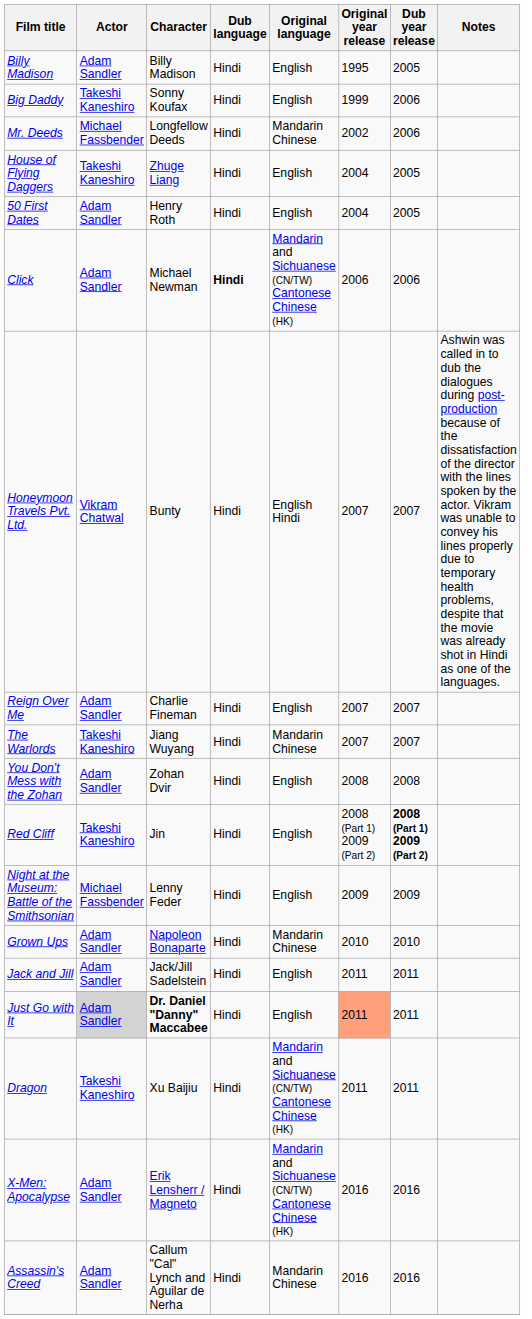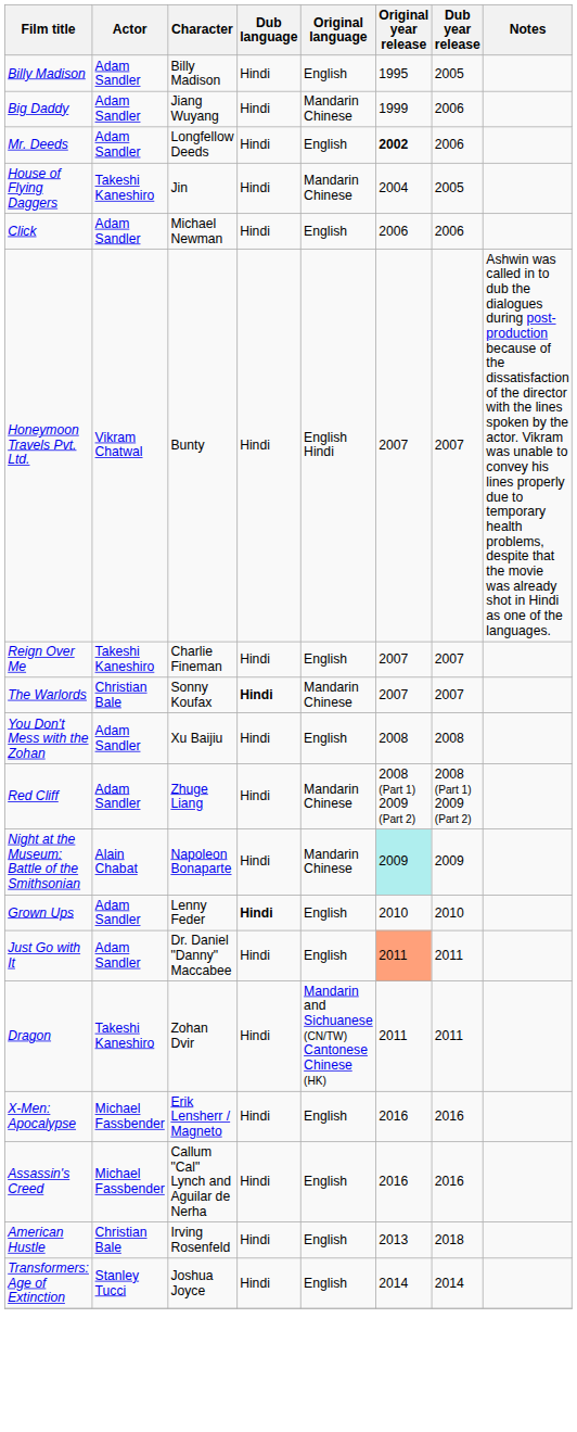Big Daddy | Actor: Takeshi Kaneshiro -> Adam Sandler
Big Daddy | Character: Sonny Koufax -> Jiang Wuyang
Big Daddy | Original language: English -> Mandarin Chinese
Mr. Deeds | Actor: Michael Fassbender -> Adam Sandler
Mr. Deeds | Original language: Mandarin Chinese -> English
Mr. Deeds | Original year release: normal -> bold
House of Flying Daggers | Character: Zhuge Liang -> Jin
House of Flying Daggers | Original language: English -> Mandarin Chinese
- row: 50 First Dates | Adam Sandler | Henry Roth | Hindi | English | 2004 | 2005
Click | Dub language: bold -> normal
Click | Original language: Mandarin and Sichuanese (CN/TW) Cantonese Chinese (HK) -> English
Reign Over Me | Actor: Adam Sandler -> Takeshi Kaneshiro
The Warlords | Actor: Takeshi Kaneshiro -> Christian Bale
The Warlords | Character: Jiang Wuyang -> Sonny Koufax
The Warlords | Dub language: normal -> bold
You Don't Mess with the Zohan | Character: Zohan Dvir -> Xu Baijiu
Red Cliff | Actor: Takeshi Kaneshiro -> Adam Sandler
Red Cliff | Character: Jin -> Zhuge Liang
Red Cliff | Original language: English -> Mandarin Chinese
Red Cliff | Dub year release: bold -> normal
Night at the Museum: Battle of the Smithsonian | Actor: Michael Fassbender -> Alain Chabat
Night at the Museum: Battle of the Smithsonian | Character: Lenny Feder -> Napoleon Bonaparte
Night at the Museum: Battle of the Smithsonian | Original language: English -> Mandarin Chinese
Night at the Museum: Battle of the Smithsonian | Original year release: no background -> paleturquoise background
Grown Ups | Character: Napoleon Bonaparte -> Lenny Feder
Grown Ups | Dub language: normal -> bold
Grown Ups | Original language: Mandarin Chinese -> English
- row: Jack and Jill | Adam Sandler | Jack/Jill Sadelstein | Hindi | English | 2011 | 2011
Just Go with It | Actor: lightgrey background -> no background
Just Go with It | Character: bold -> normal
Dragon | Character: Xu Baijiu -> Zohan Dvir
X-Men: Apocalypse | Actor: Adam Sandler -> Michael Fassbender
X-Men: Apocalypse | Original language: Mandarin and Sichuanese (CN/TW) Cantonese Chinese (HK) -> English
Assassin's Creed | Actor: Adam Sandler -> Michael Fassbender
Assassin's Creed | Original language: Mandarin Chinese -> English
+ row: American Hustle | Christian Bale | Irving Rosenfeld | Hindi | English | 2013 | 2018
+ row: Transformers: Age of Extinction | Stanley Tucci | Joshua Joyce | Hindi | English | 2014 | 2014
